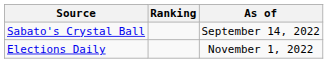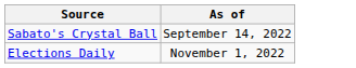- column: Ranking
